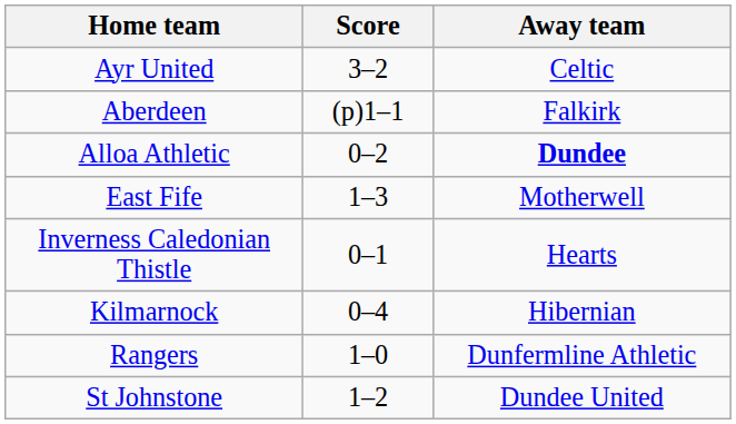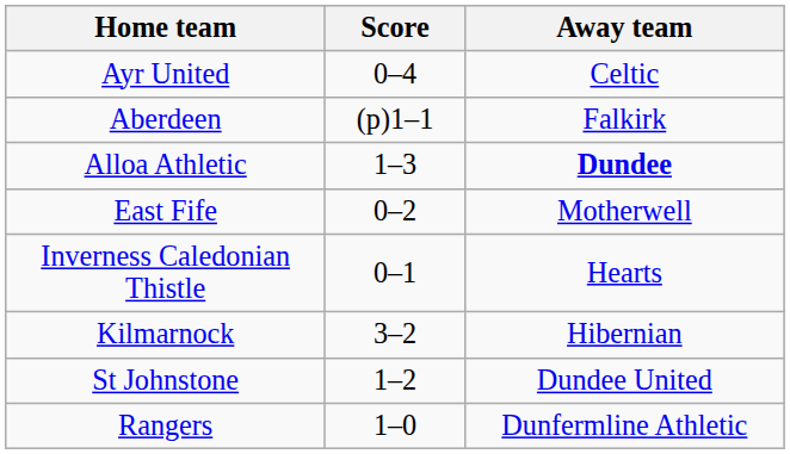Ayr United | Score: 3–2 -> 0–4
Alloa Athletic | Score: 0–2 -> 1–3
East Fife | Score: 1–3 -> 0–2
Kilmarnock | Score: 0–4 -> 3–2
rows swapped: Rangers <-> St Johnstone
